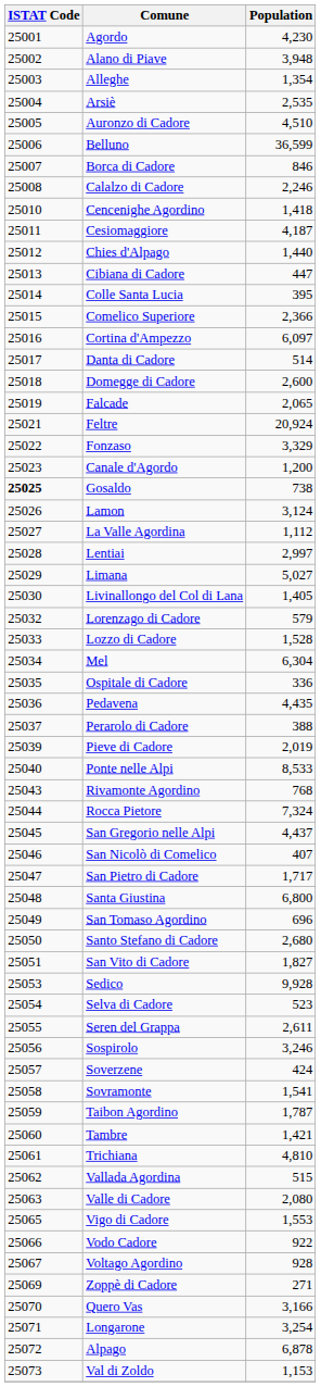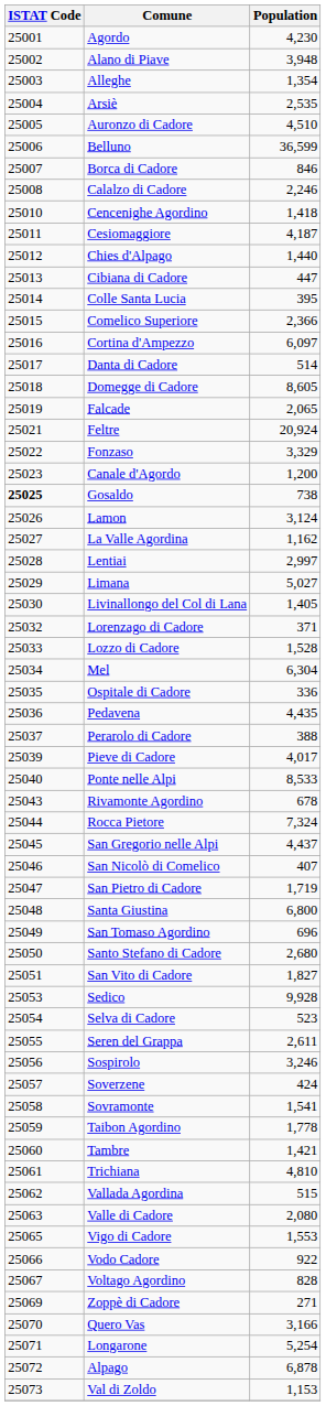Domegge di Cadore | Population: 2,600 -> 8,605
La Valle Agordina | Population: 1,112 -> 1,162
Lorenzago di Cadore | Population: 579 -> 371
Pieve di Cadore | Population: 2,019 -> 4,017
Rivamonte Agordino | Population: 768 -> 678
San Pietro di Cadore | Population: 1,717 -> 1,719
Taibon Agordino | Population: 1,787 -> 1,778
Voltago Agordino | Population: 928 -> 828
Longarone | Population: 3,254 -> 5,254
